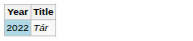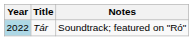+ column: Notes | Soundtrack; featured on "Ró"
